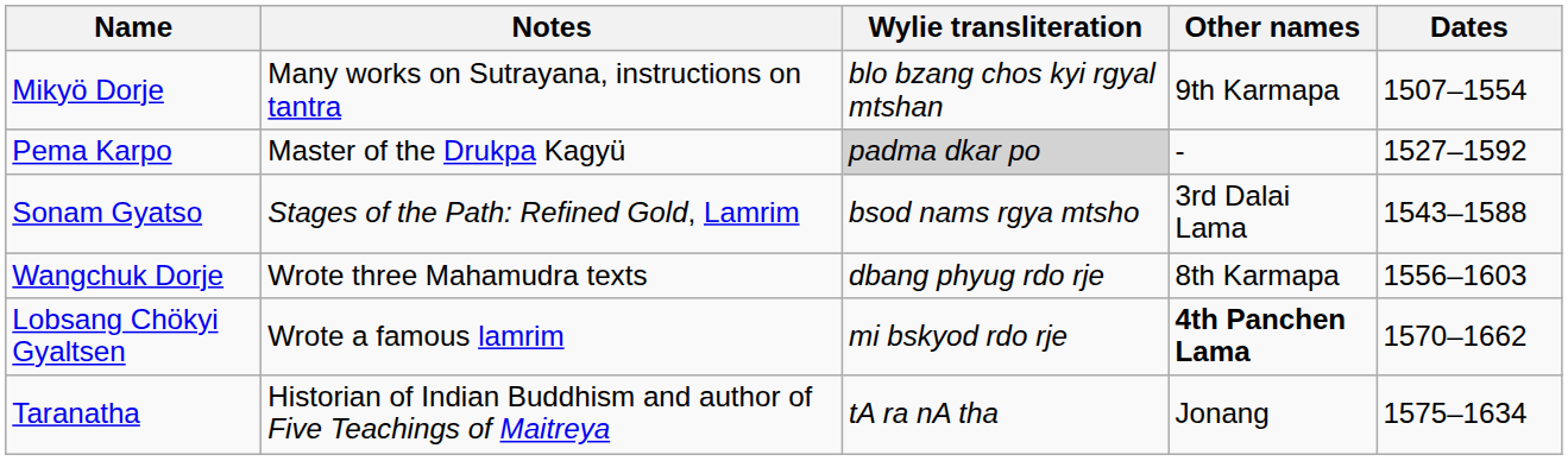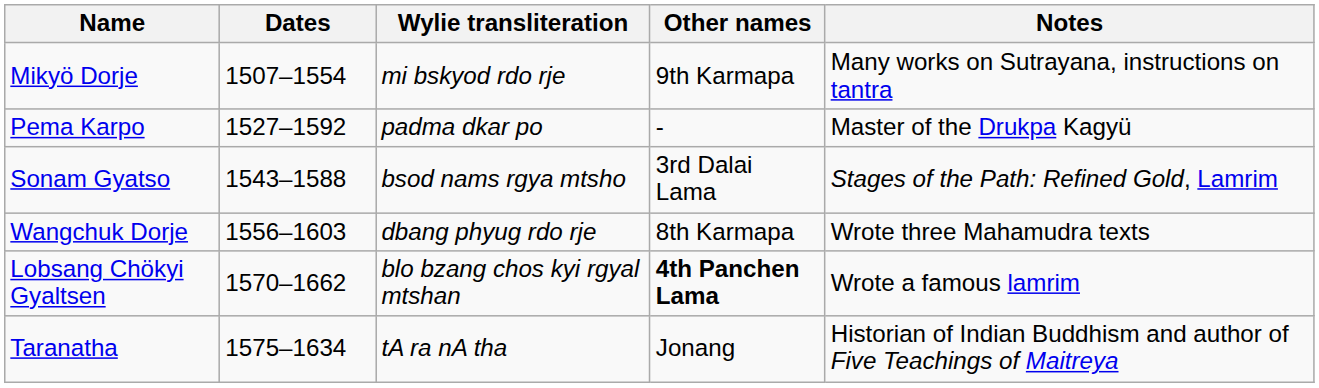columns swapped: Dates <-> Notes
Mikyö Dorje | Wylie transliteration: blo bzang chos kyi rgyal mtshan -> mi bskyod rdo rje
Pema Karpo | Wylie transliteration: lightgrey background -> no background
Lobsang Chökyi Gyaltsen | Wylie transliteration: mi bskyod rdo rje -> blo bzang chos kyi rgyal mtshan
